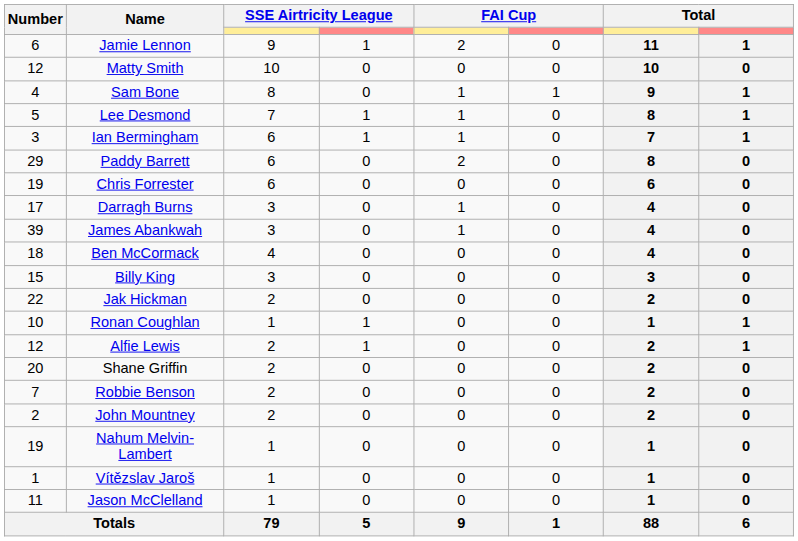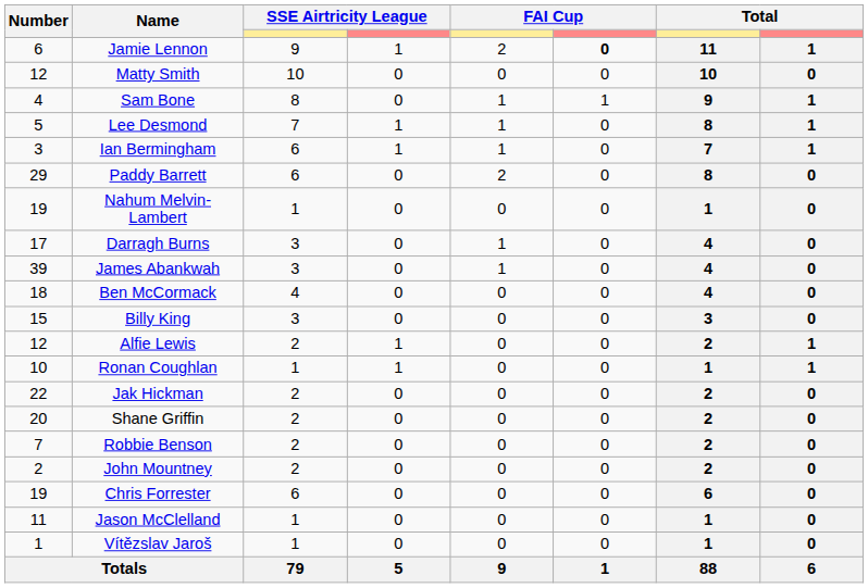Jamie Lennon | column 6: normal -> bold
rows swapped: Chris Forrester <-> Nahum Melvin-Lambert
rows swapped: Alfie Lewis <-> Jak Hickman
rows swapped: Vítězslav Jaroš <-> Jason McClelland
